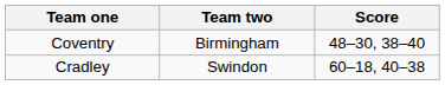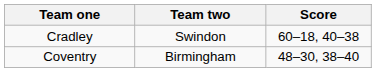rows swapped: Coventry <-> Cradley
